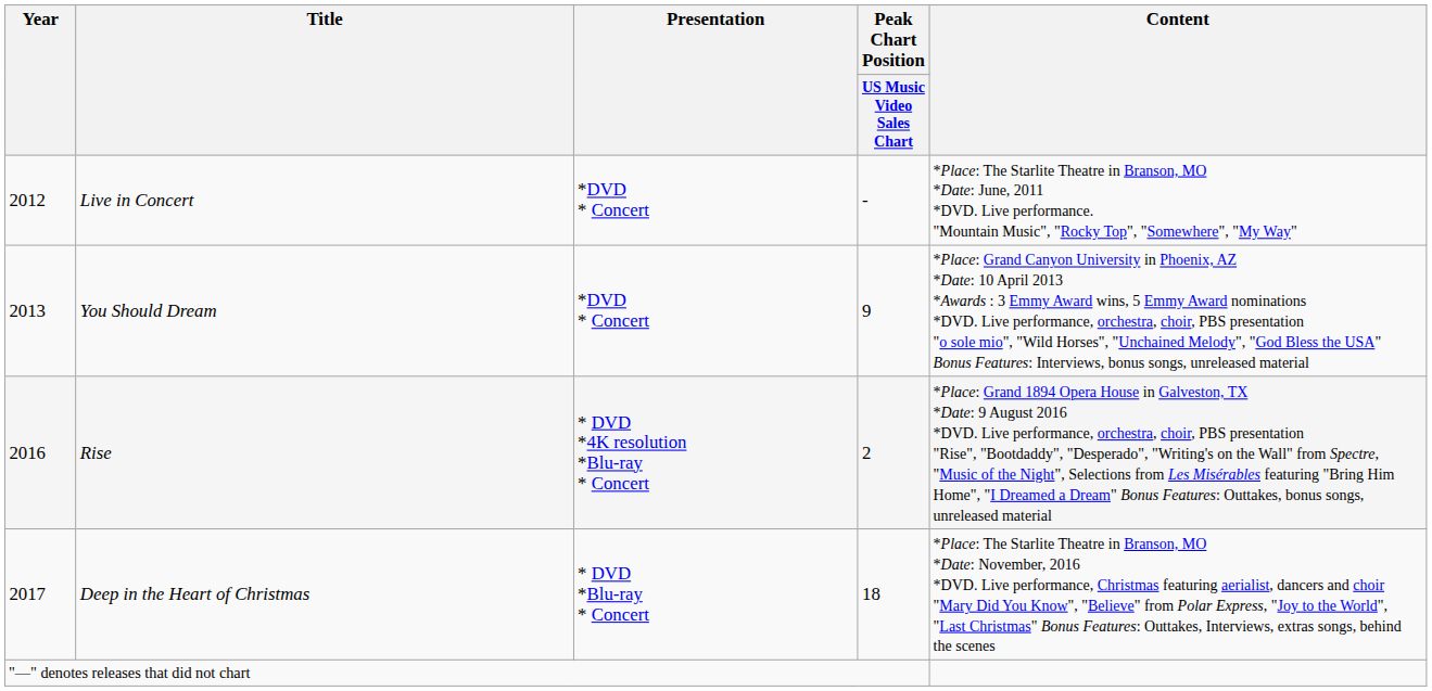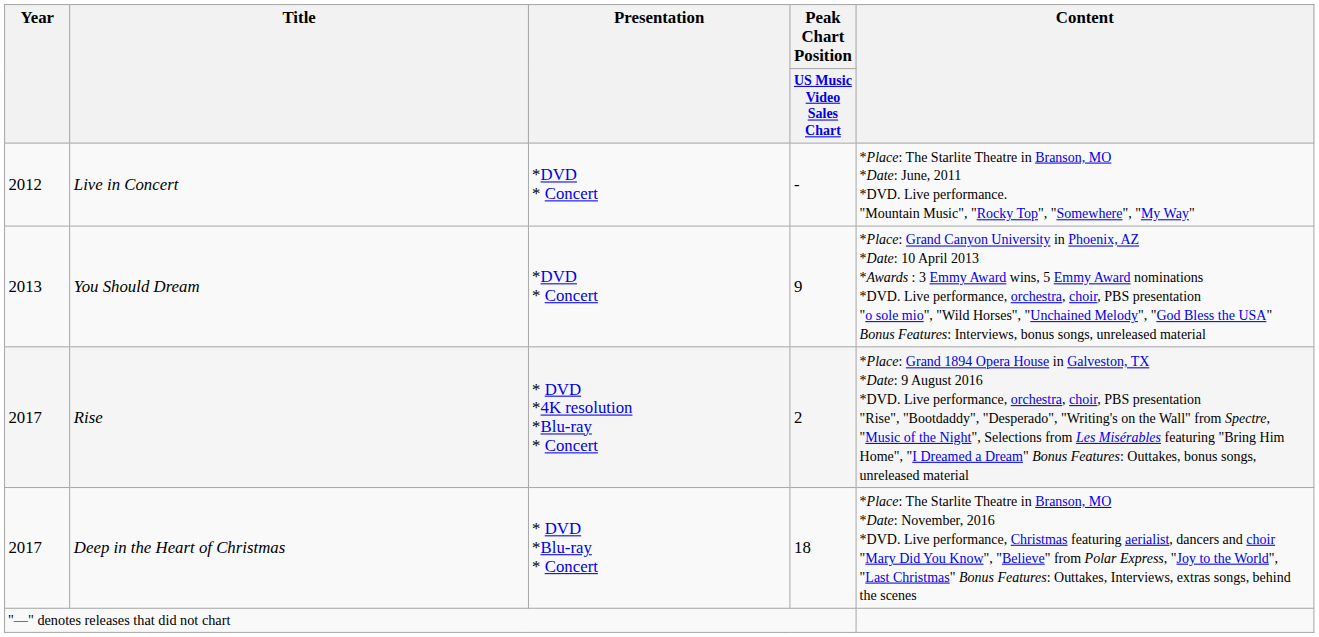Rise | Year: 2016 -> 2017
